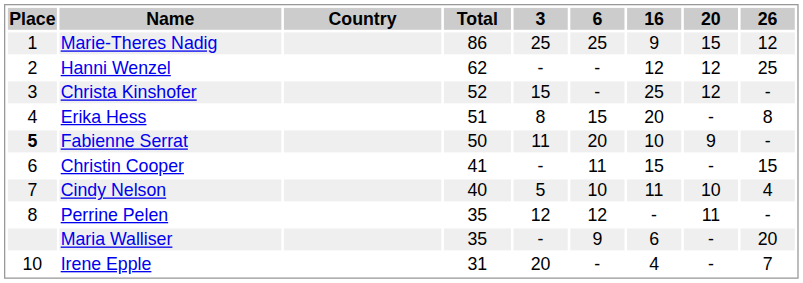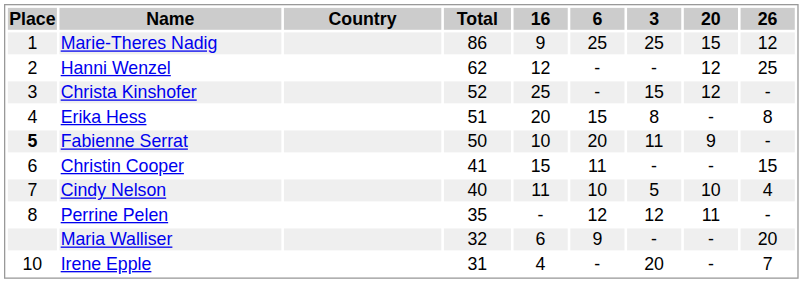columns swapped: 3 <-> 16
Maria Walliser | Total: 35 -> 32
